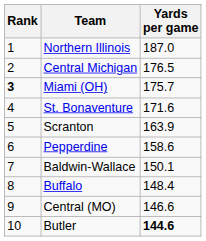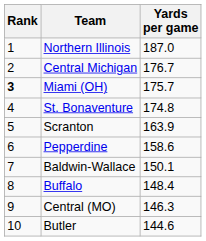Central Michigan | Yards per game: 176.5 -> 176.7
St. Bonaventure | Yards per game: 171.6 -> 174.8
Central (MO) | Yards per game: 146.6 -> 146.3
Butler | Yards per game: bold -> normal
